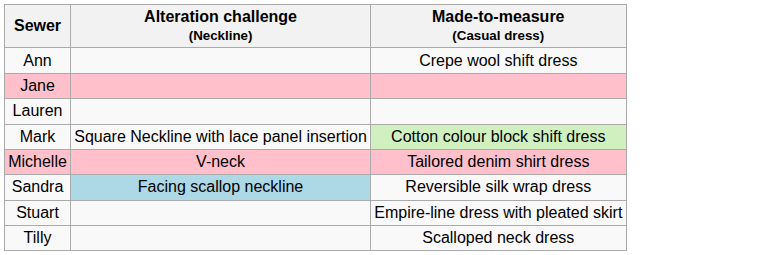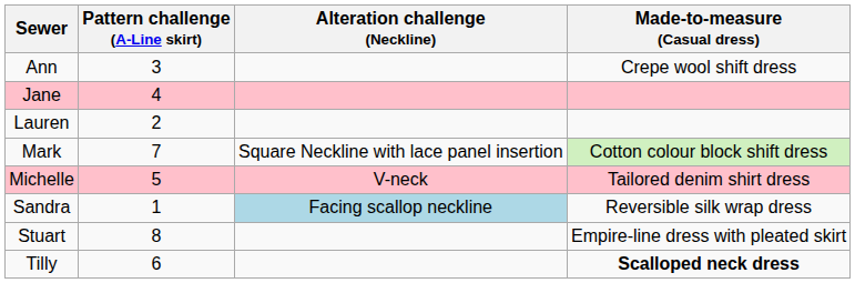+ column: Pattern challenge (A-Line skirt) | 3 | 4 | 2 | 7 | 5 | 1 | 8 | 6
Tilly | Made-to-measure (Casual dress): normal -> bold
